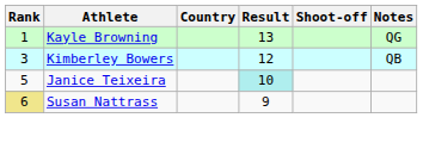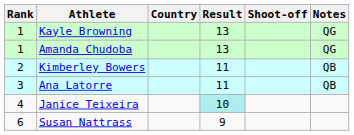+ row: 1 | Amanda Chudoba | 13 | QG
Kimberley Bowers | Rank: 3 -> 2
Kimberley Bowers | Result: 12 -> 11
+ row: 3 | Ana Latorre | 11 | QB
Janice Teixeira | Rank: 5 -> 4
Susan Nattrass | Rank: khaki background -> no background
